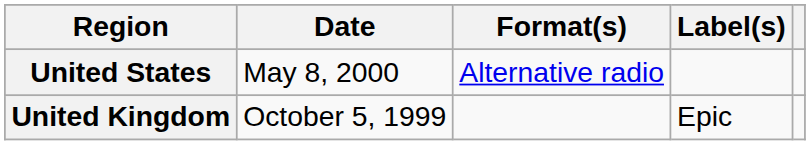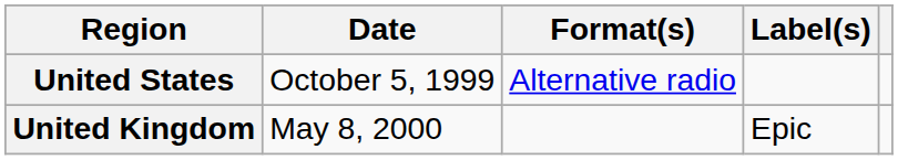United States | Date: May 8, 2000 -> October 5, 1999
United Kingdom | Date: October 5, 1999 -> May 8, 2000
